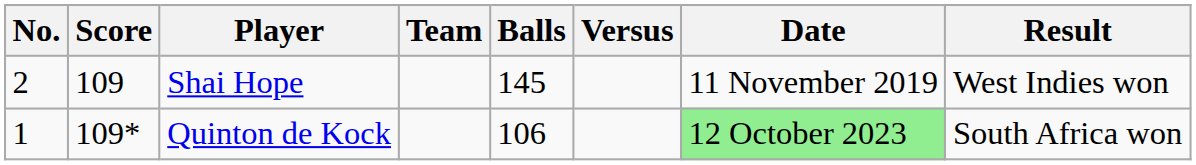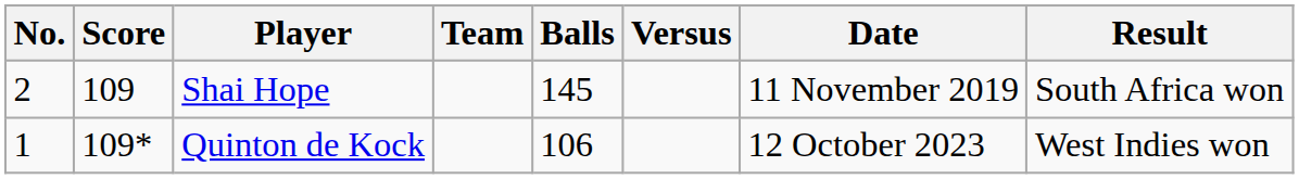Shai Hope | Result: West Indies won -> South Africa won
Quinton de Kock | Date: lightgreen background -> no background
Quinton de Kock | Result: South Africa won -> West Indies won
